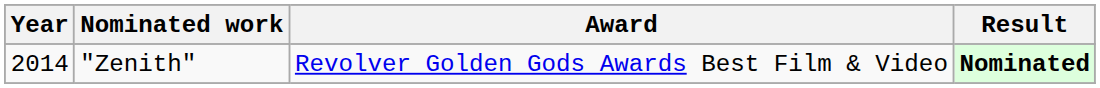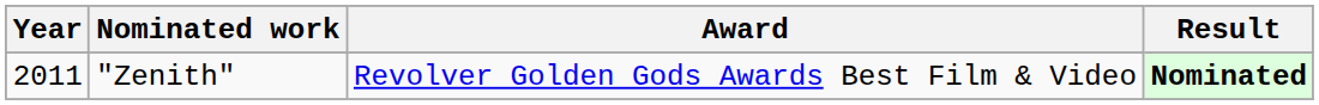"Zenith" | Year: 2014 -> 2011
